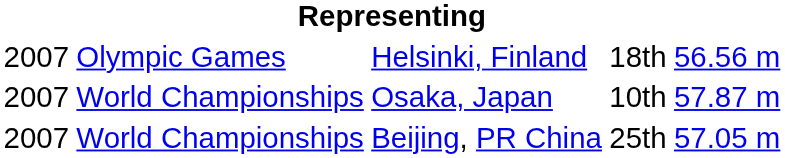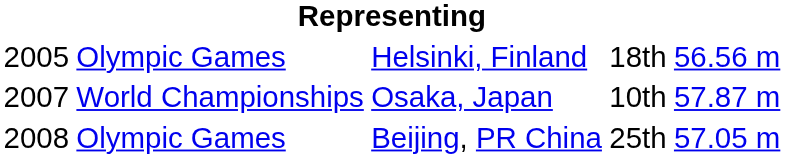Helsinki, Finland | column 1: 2007 -> 2005
Beijing, PR China | column 1: 2007 -> 2008
Beijing, PR China | column 2: World Championships -> Olympic Games
